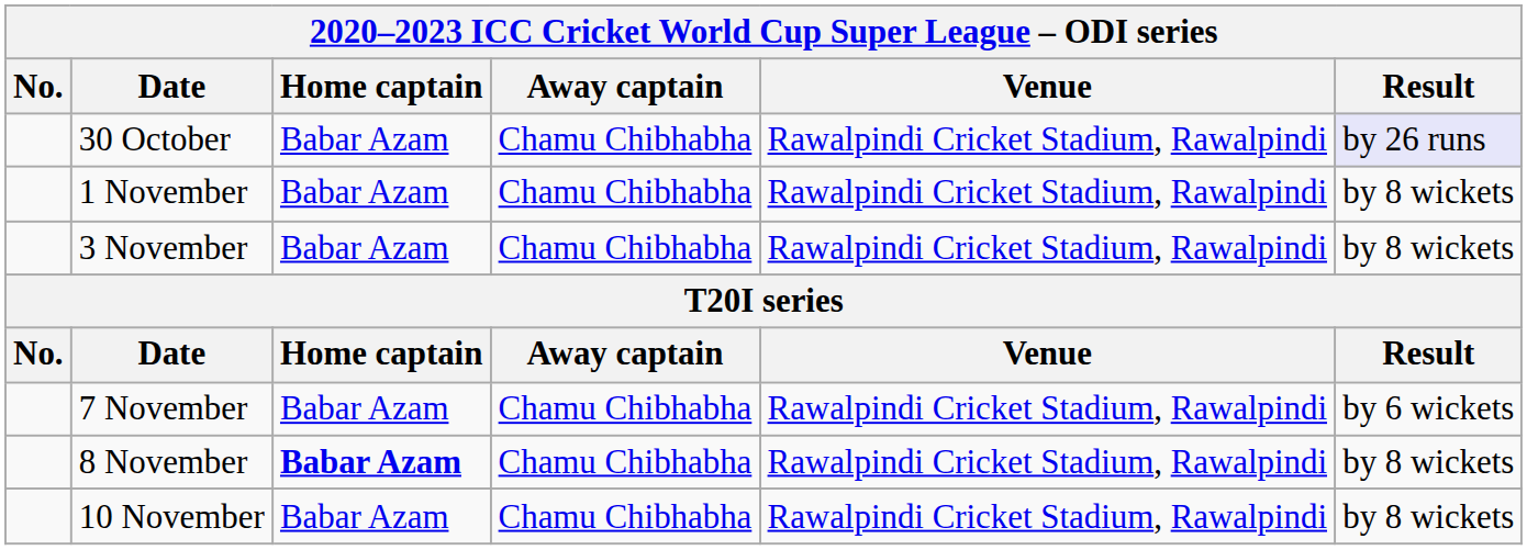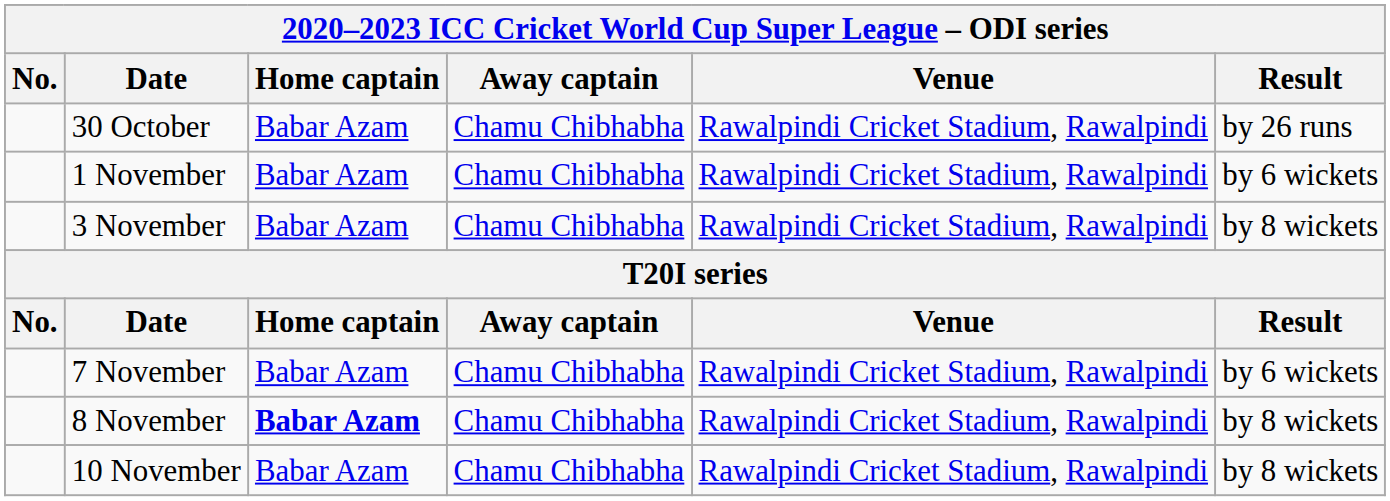30 October | Result: lavender background -> no background
1 November | Result: by 8 wickets -> by 6 wickets
